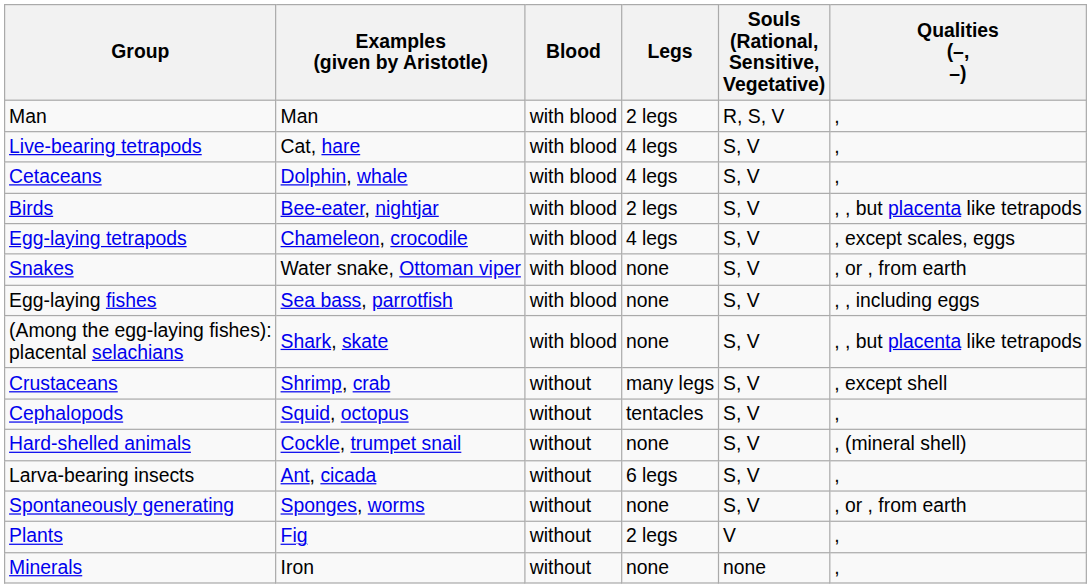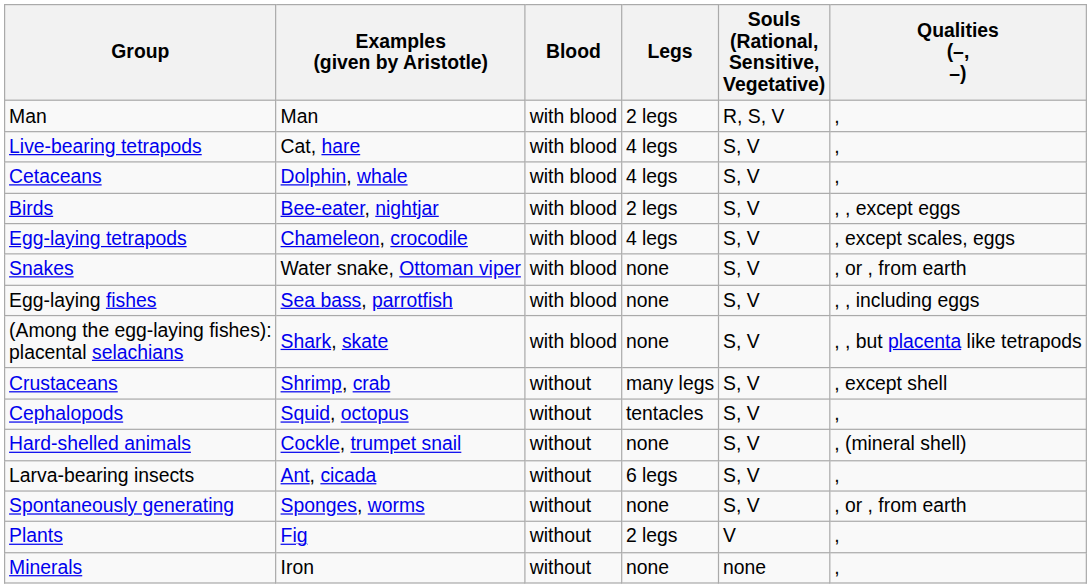Birds | Qualities (–, –): , , but placenta like tetrapods -> , , except eggs
